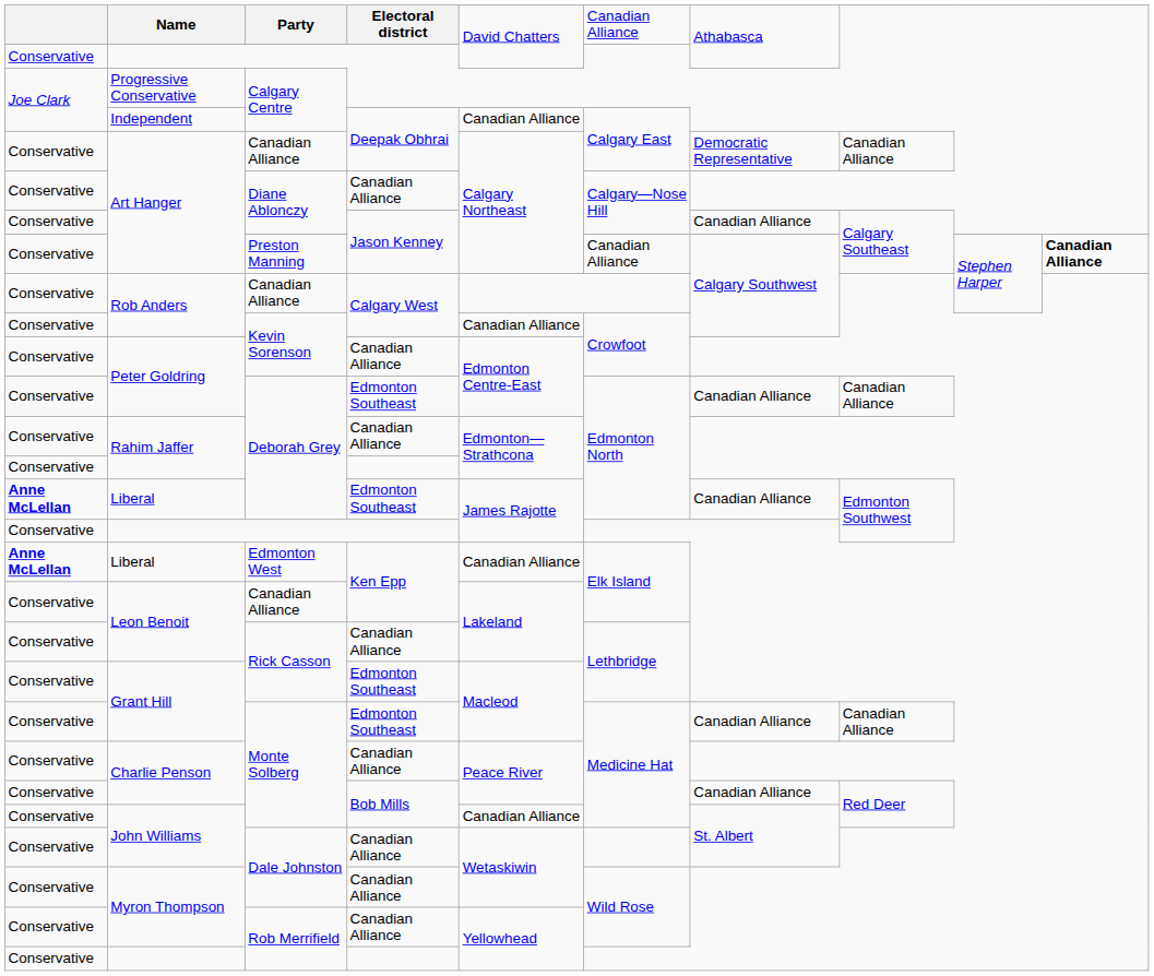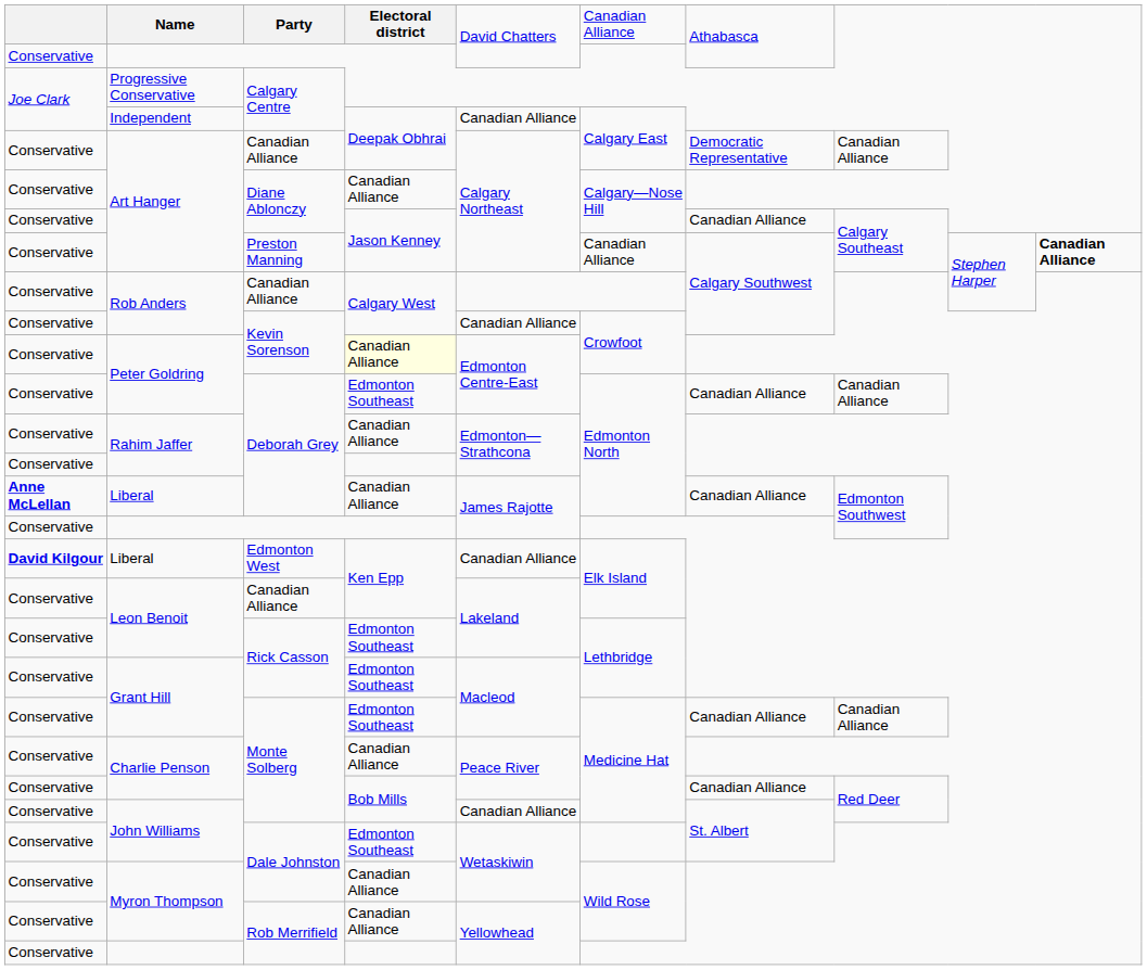Peter Goldring / Kevin Sorenson | column 4: no background -> lightyellow background
Liberal / Deborah Grey | column 4: Edmonton Southeast -> Canadian Alliance
Liberal / Edmonton West | column 1: Anne McLellan -> David Kilgour
Leon Benoit / Rick Casson | column 4: Canadian Alliance -> Edmonton Southeast
John Williams / Dale Johnston | column 4: Canadian Alliance -> Edmonton Southeast
